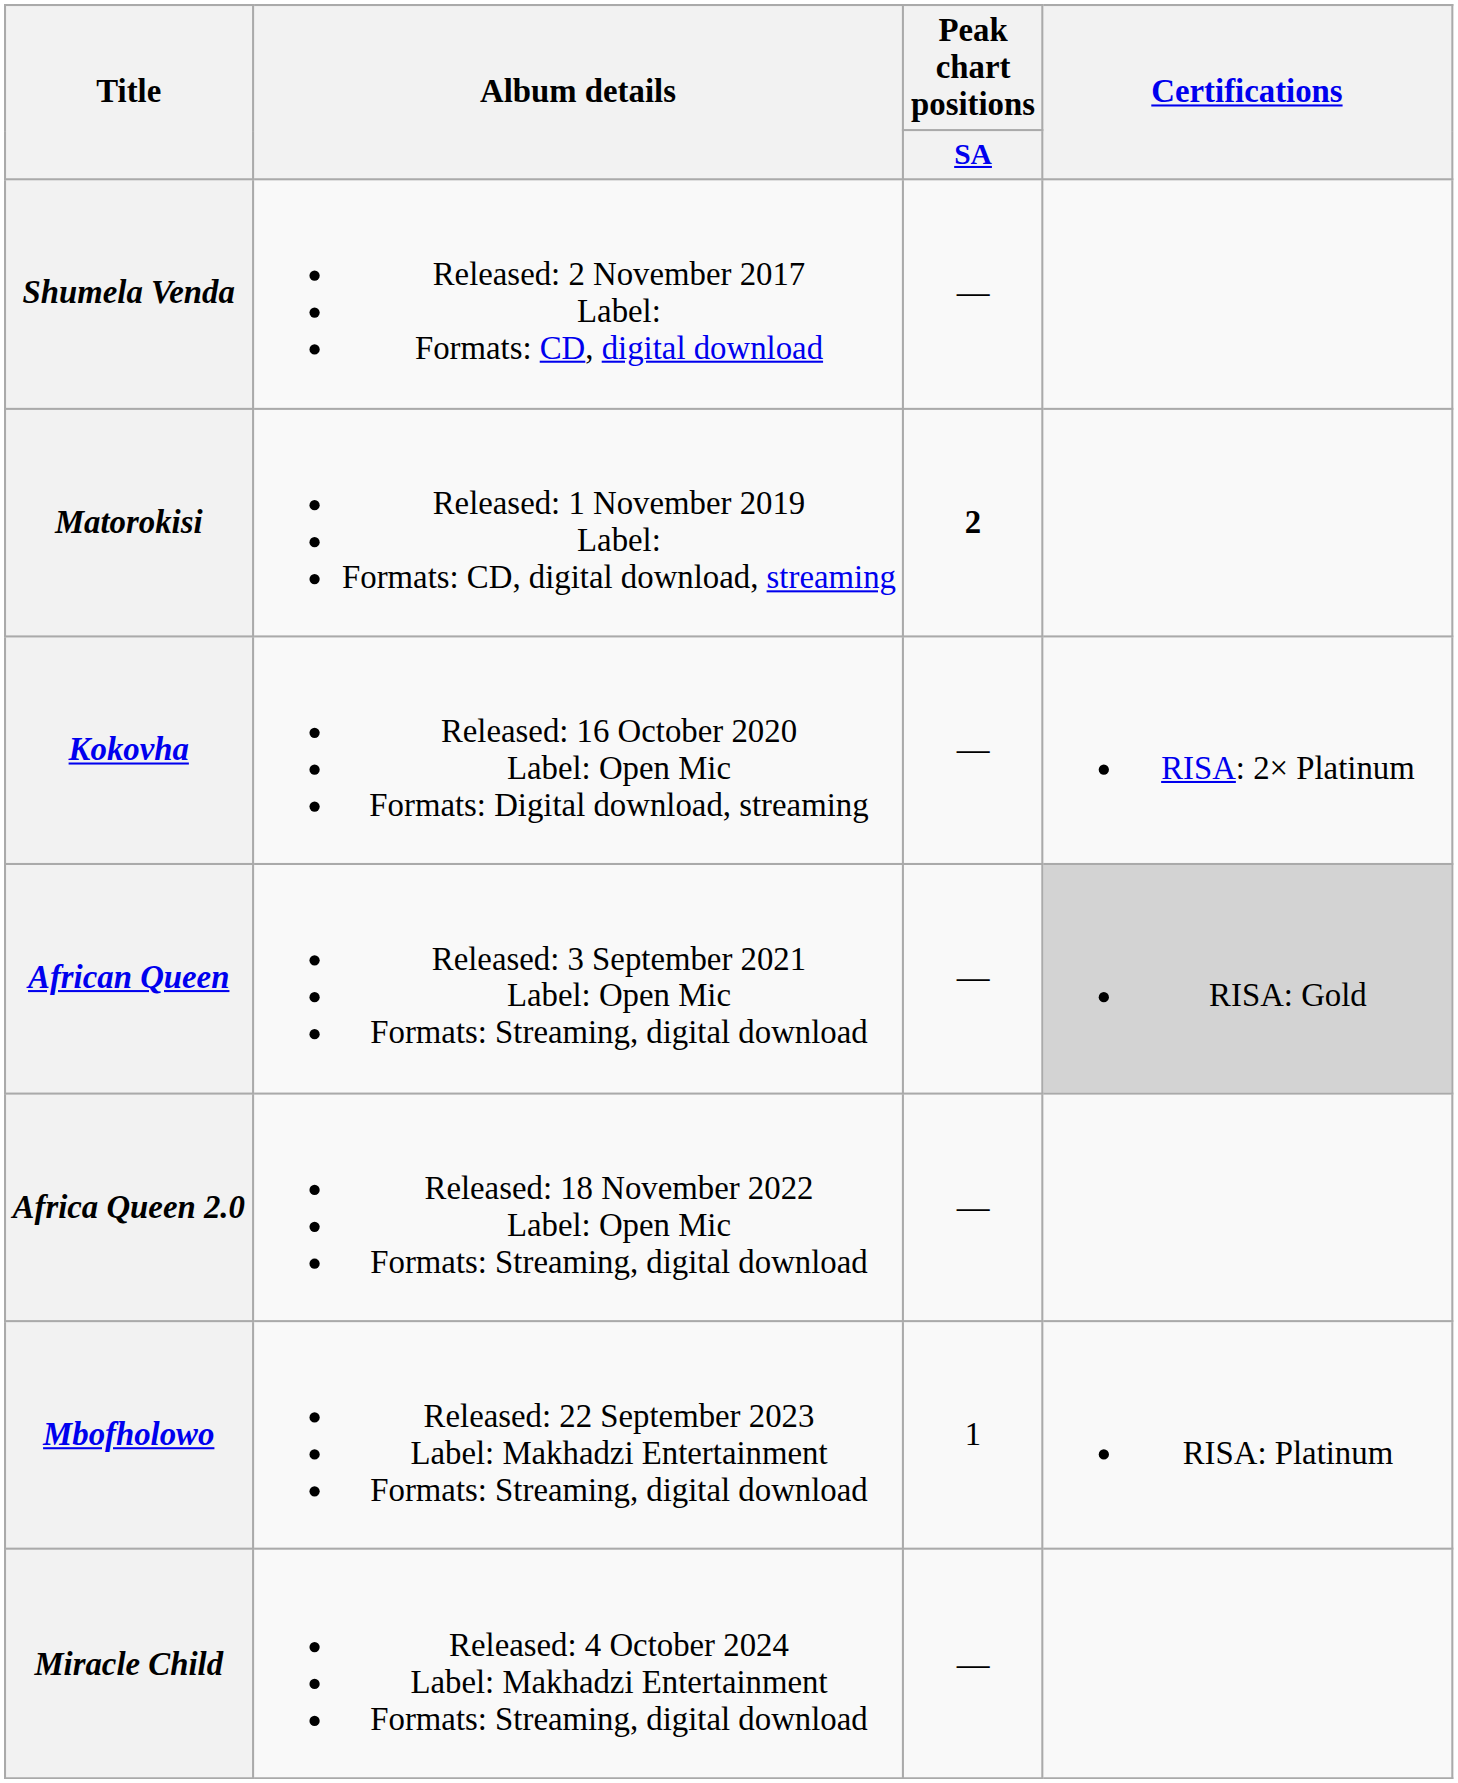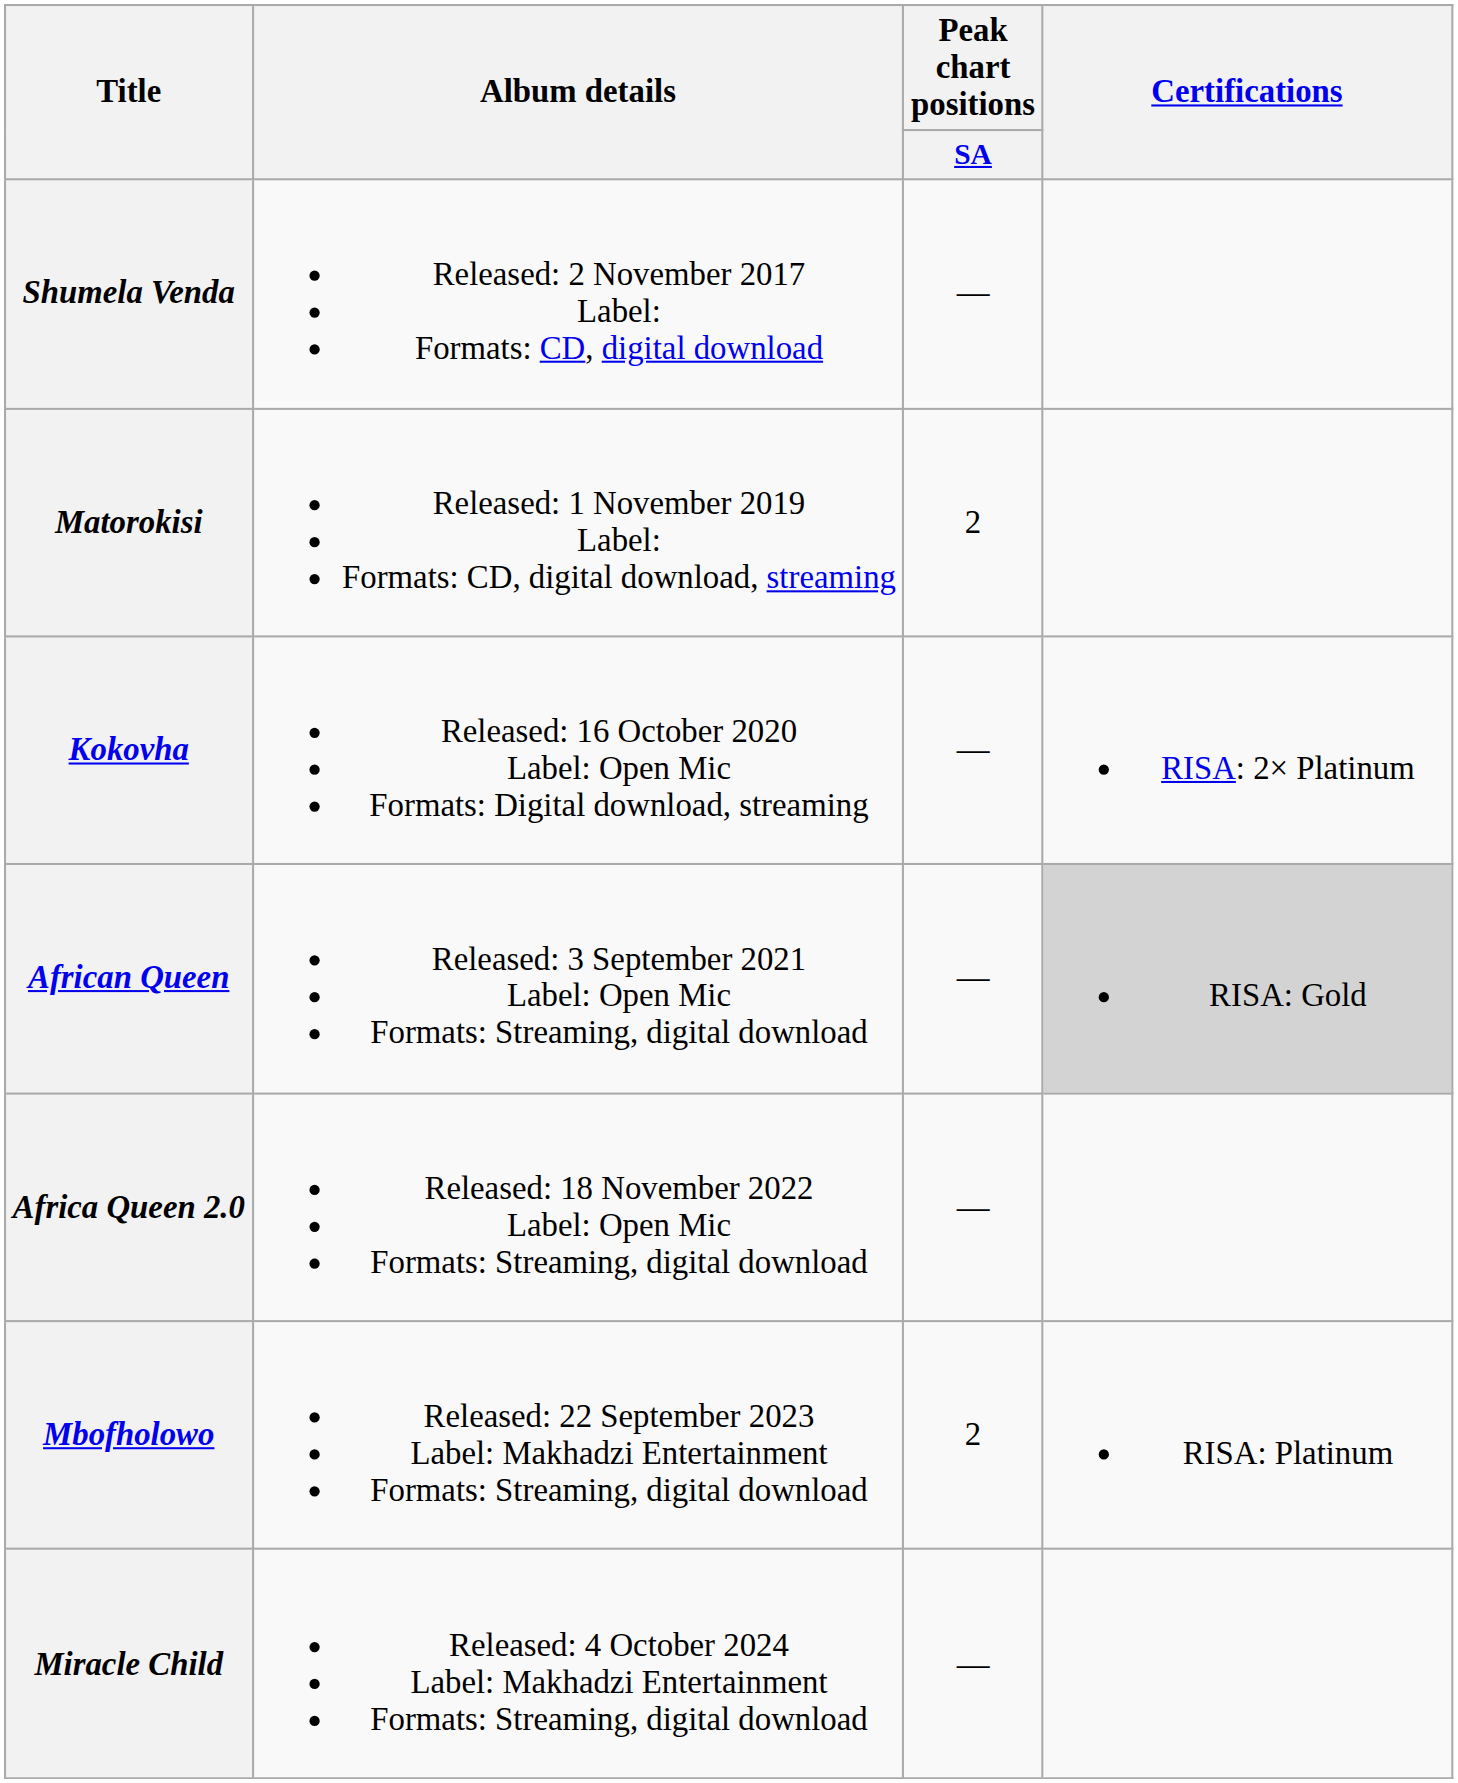Matorokisi | Peak chart positions / SA: bold -> normal
Mbofholowo | Peak chart positions / SA: 1 -> 2
